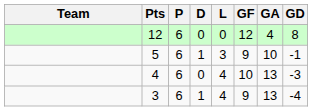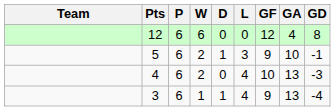+ column: W | 6 | 2 | 2 | 1
